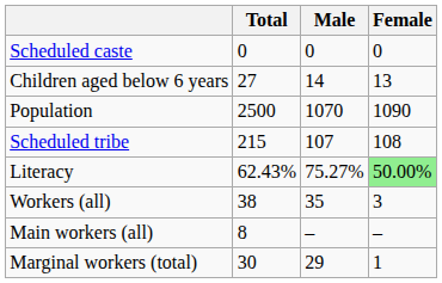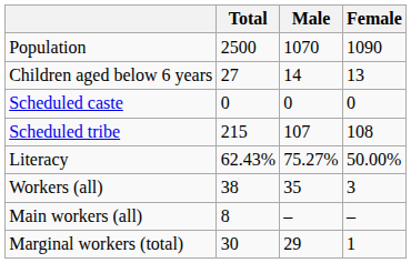rows swapped: Population <-> Scheduled caste
Literacy | Female: lightgreen background -> no background
